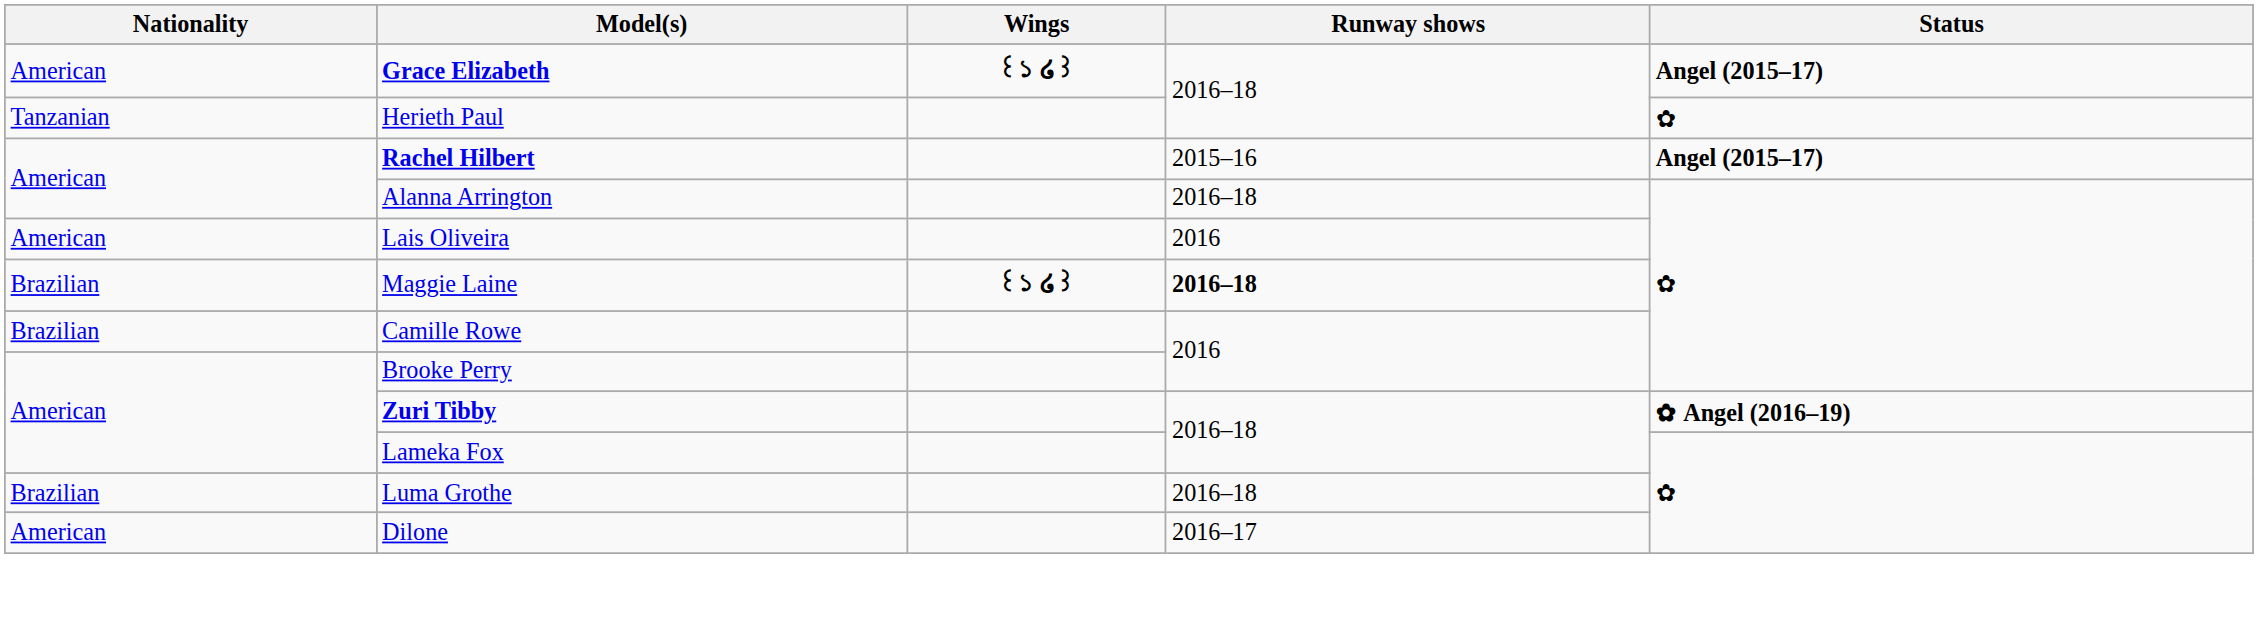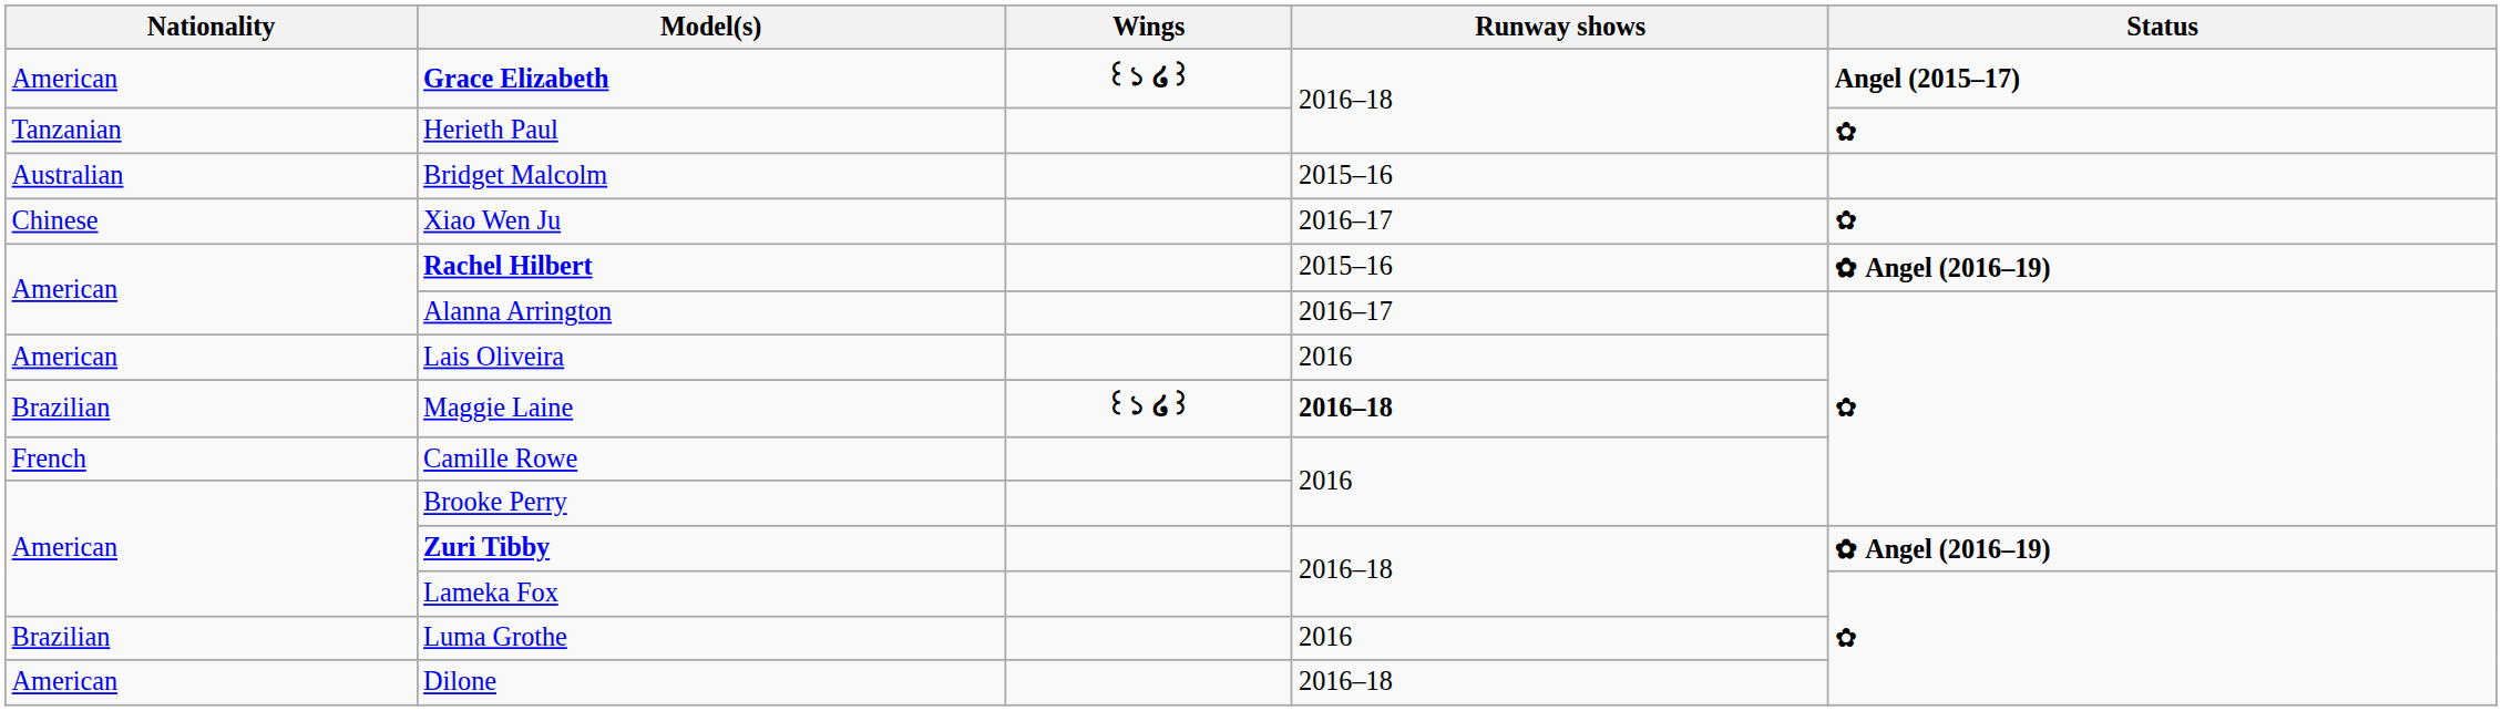+ row: Australian | Bridget Malcolm | 2015–16
+ row: Chinese | Xiao Wen Ju | 2016–17 | ✿
Rachel Hilbert | Status: Angel (2015–17) -> ✿ Angel (2016–19)
Alanna Arrington | Runway shows: 2016–18 -> 2016–17
Camille Rowe | Nationality: Brazilian -> French
Luma Grothe | Runway shows: 2016–18 -> 2016
Dilone | Runway shows: 2016–17 -> 2016–18
